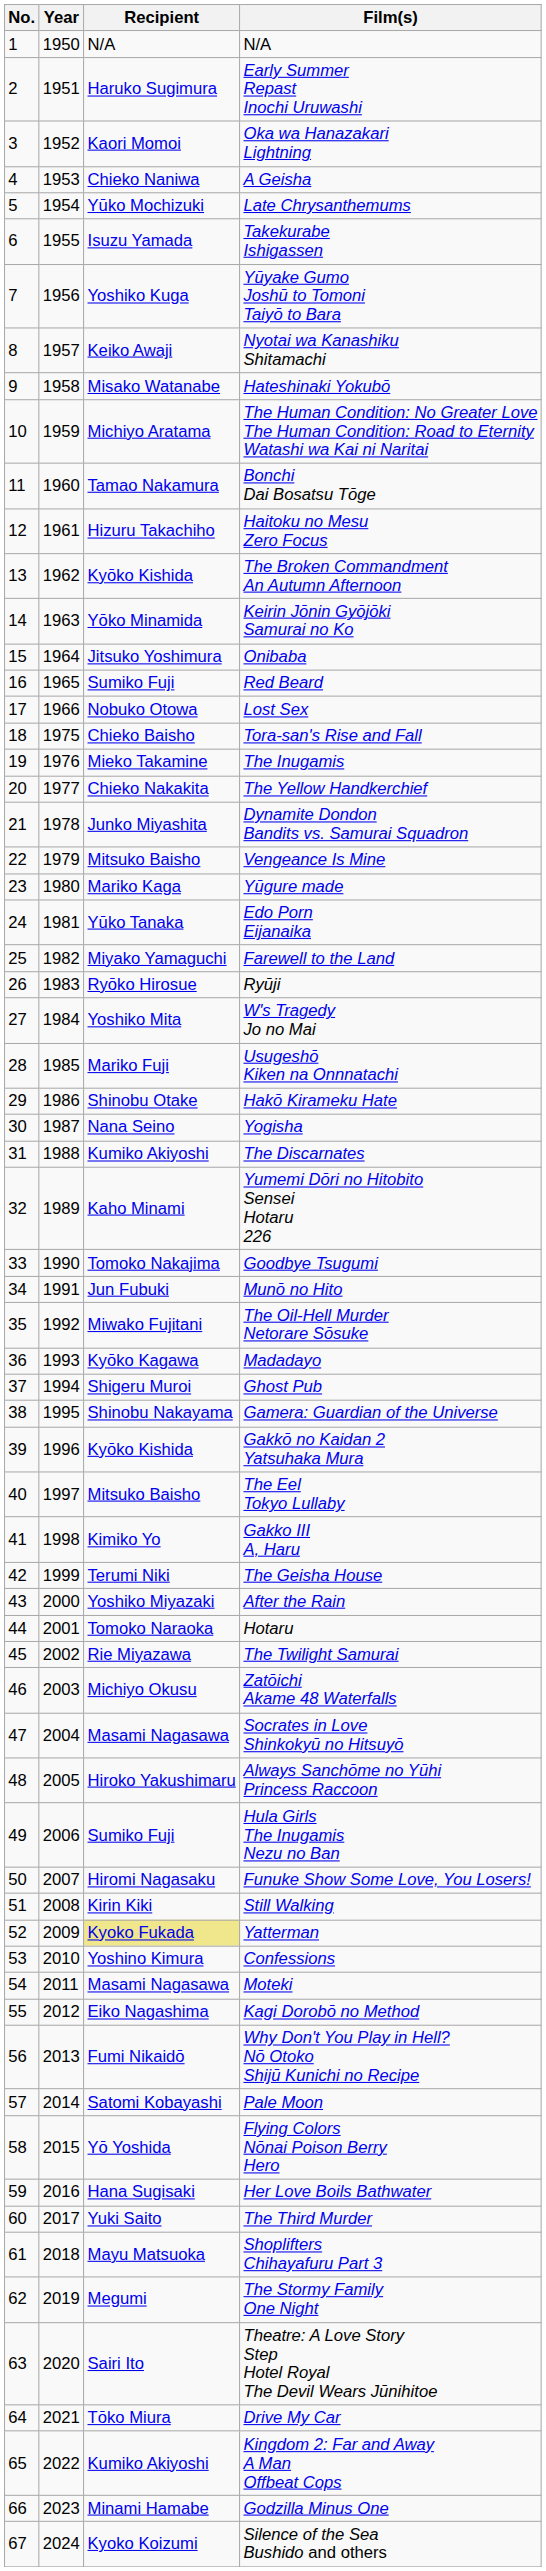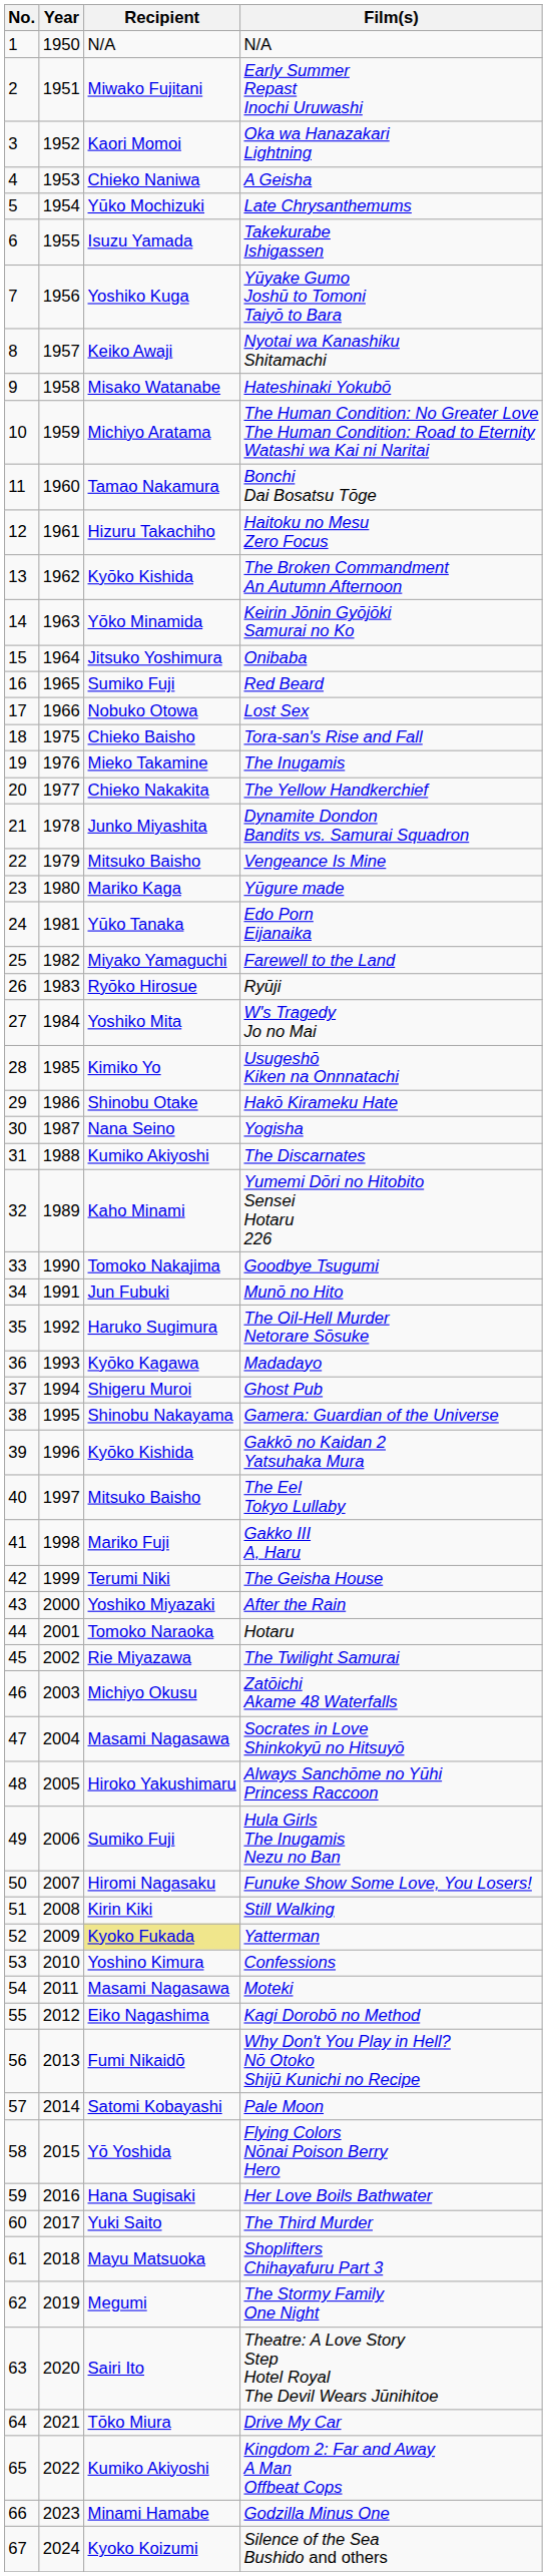Early Summer Repast Inochi Uruwashi | Recipient: Haruko Sugimura -> Miwako Fujitani
Usugeshō Kiken na Onnnatachi | Recipient: Mariko Fuji -> Kimiko Yo
The Oil-Hell Murder Netorare Sōsuke | Recipient: Miwako Fujitani -> Haruko Sugimura
Gakko III A, Haru | Recipient: Kimiko Yo -> Mariko Fuji
